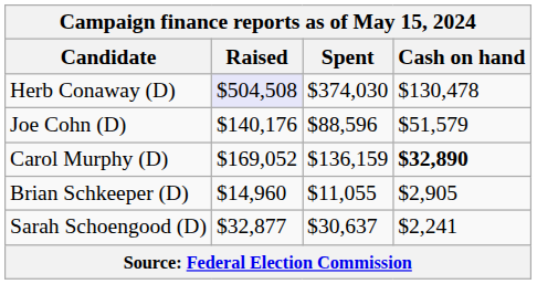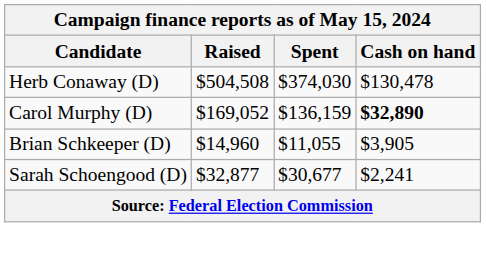Herb Conaway (D) | Raised: lavender background -> no background
- row: Joe Cohn (D) | $140,176 | $88,596 | $51,579
Brian Schkeeper (D) | Cash on hand: $2,905 -> $3,905
Sarah Schoengood (D) | Spent: $30,637 -> $30,677
